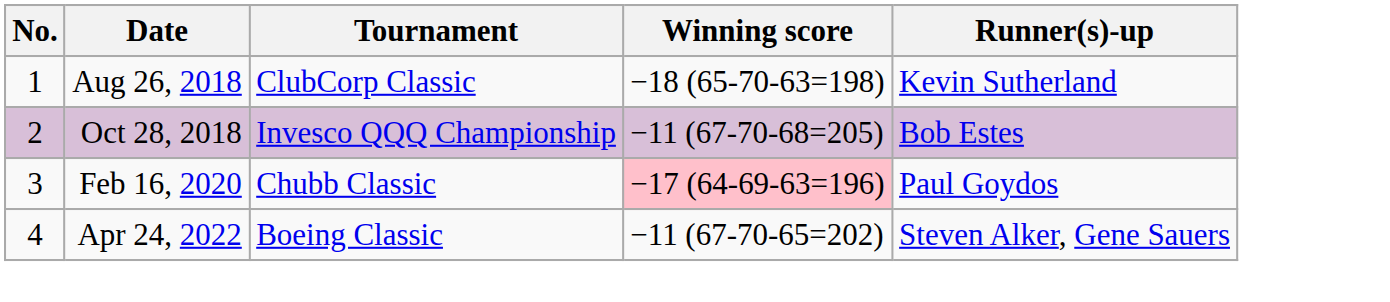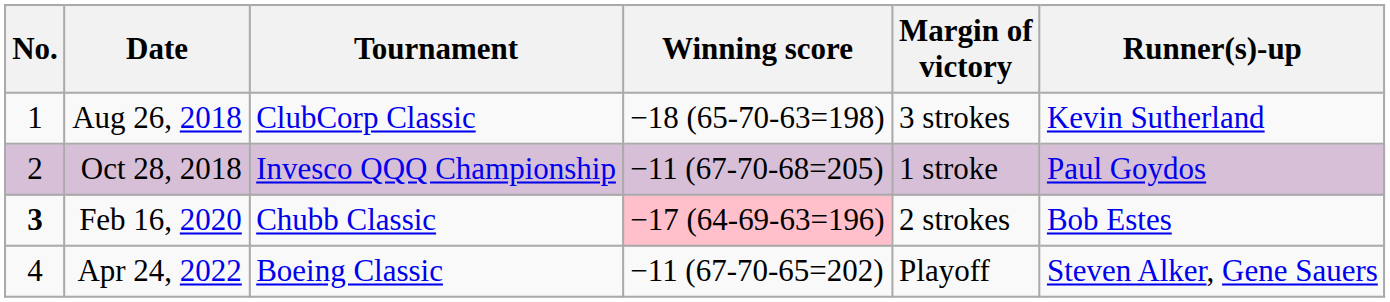+ column: Margin of victory | 3 strokes | 1 stroke | 2 strokes | Playoff
Oct 28, 2018 | Runner(s)-up: Bob Estes -> Paul Goydos
Feb 16, 2020 | No.: normal -> bold
Feb 16, 2020 | Runner(s)-up: Paul Goydos -> Bob Estes
